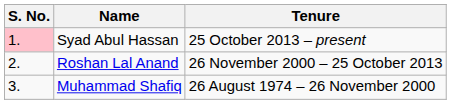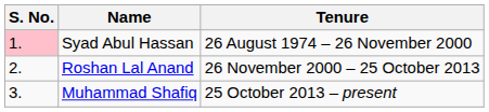Syad Abul Hassan | Tenure: 25 October 2013 – present -> 26 August 1974 – 26 November 2000
Muhammad Shafiq | Tenure: 26 August 1974 – 26 November 2000 -> 25 October 2013 – present
